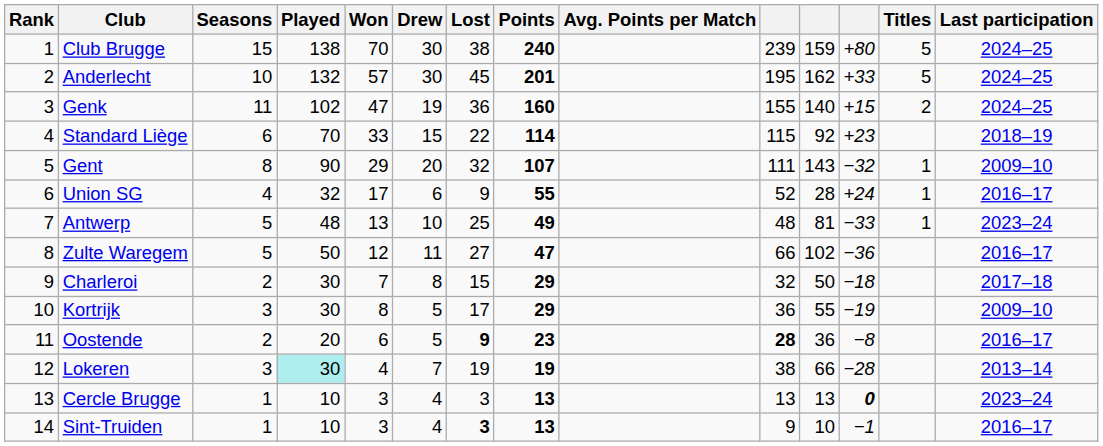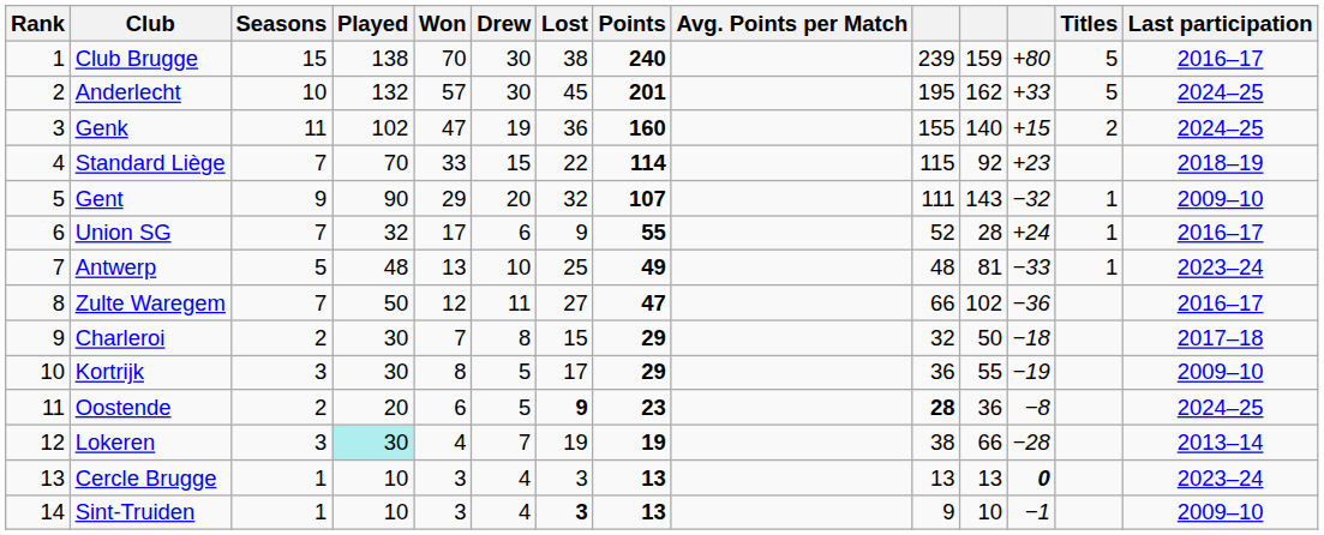Club Brugge | Last participation: 2024–25 -> 2016–17
Standard Liège | Seasons: 6 -> 7
Gent | Seasons: 8 -> 9
Union SG | Seasons: 4 -> 7
Zulte Waregem | Seasons: 5 -> 7
Oostende | Last participation: 2016–17 -> 2024–25
Sint-Truiden | Last participation: 2016–17 -> 2009–10
